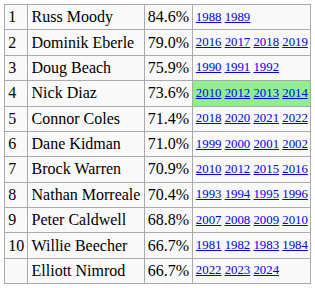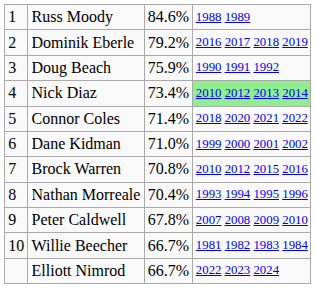Dominik Eberle | column 3: 79.0% -> 79.2%
Nick Diaz | column 3: 73.6% -> 73.4%
Brock Warren | column 3: 70.9% -> 70.8%
Peter Caldwell | column 3: 68.8% -> 67.8%
